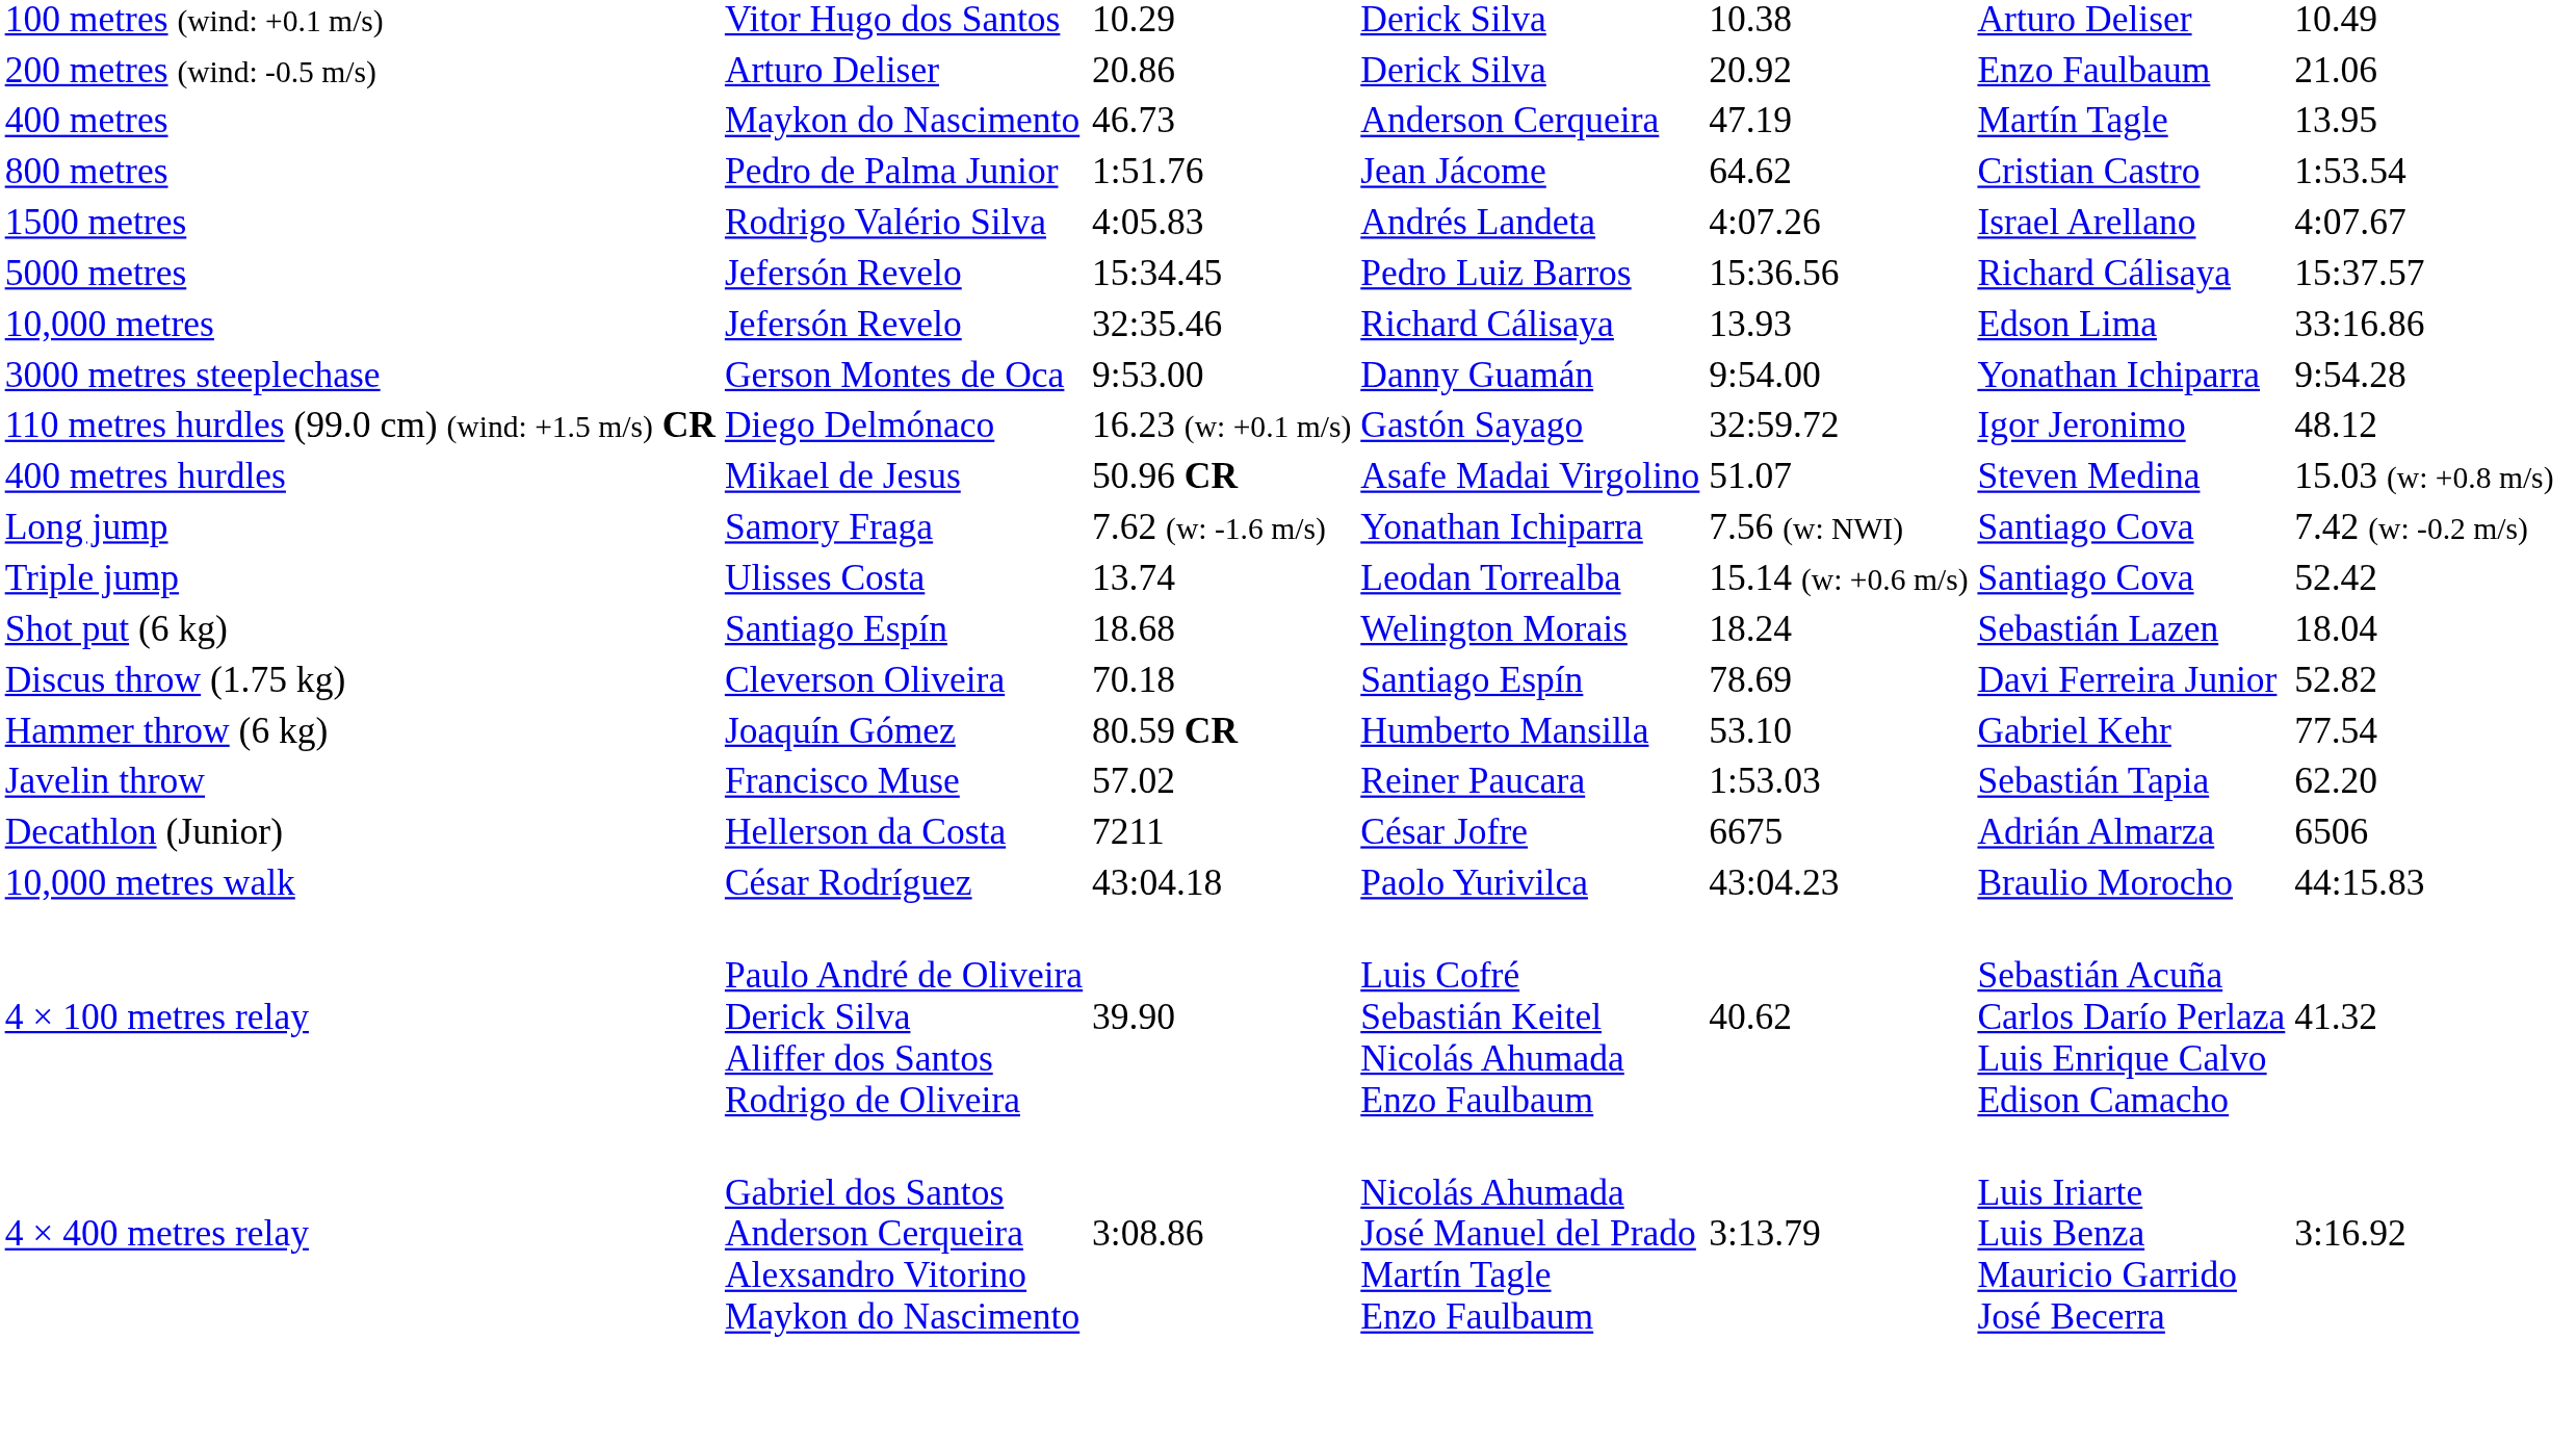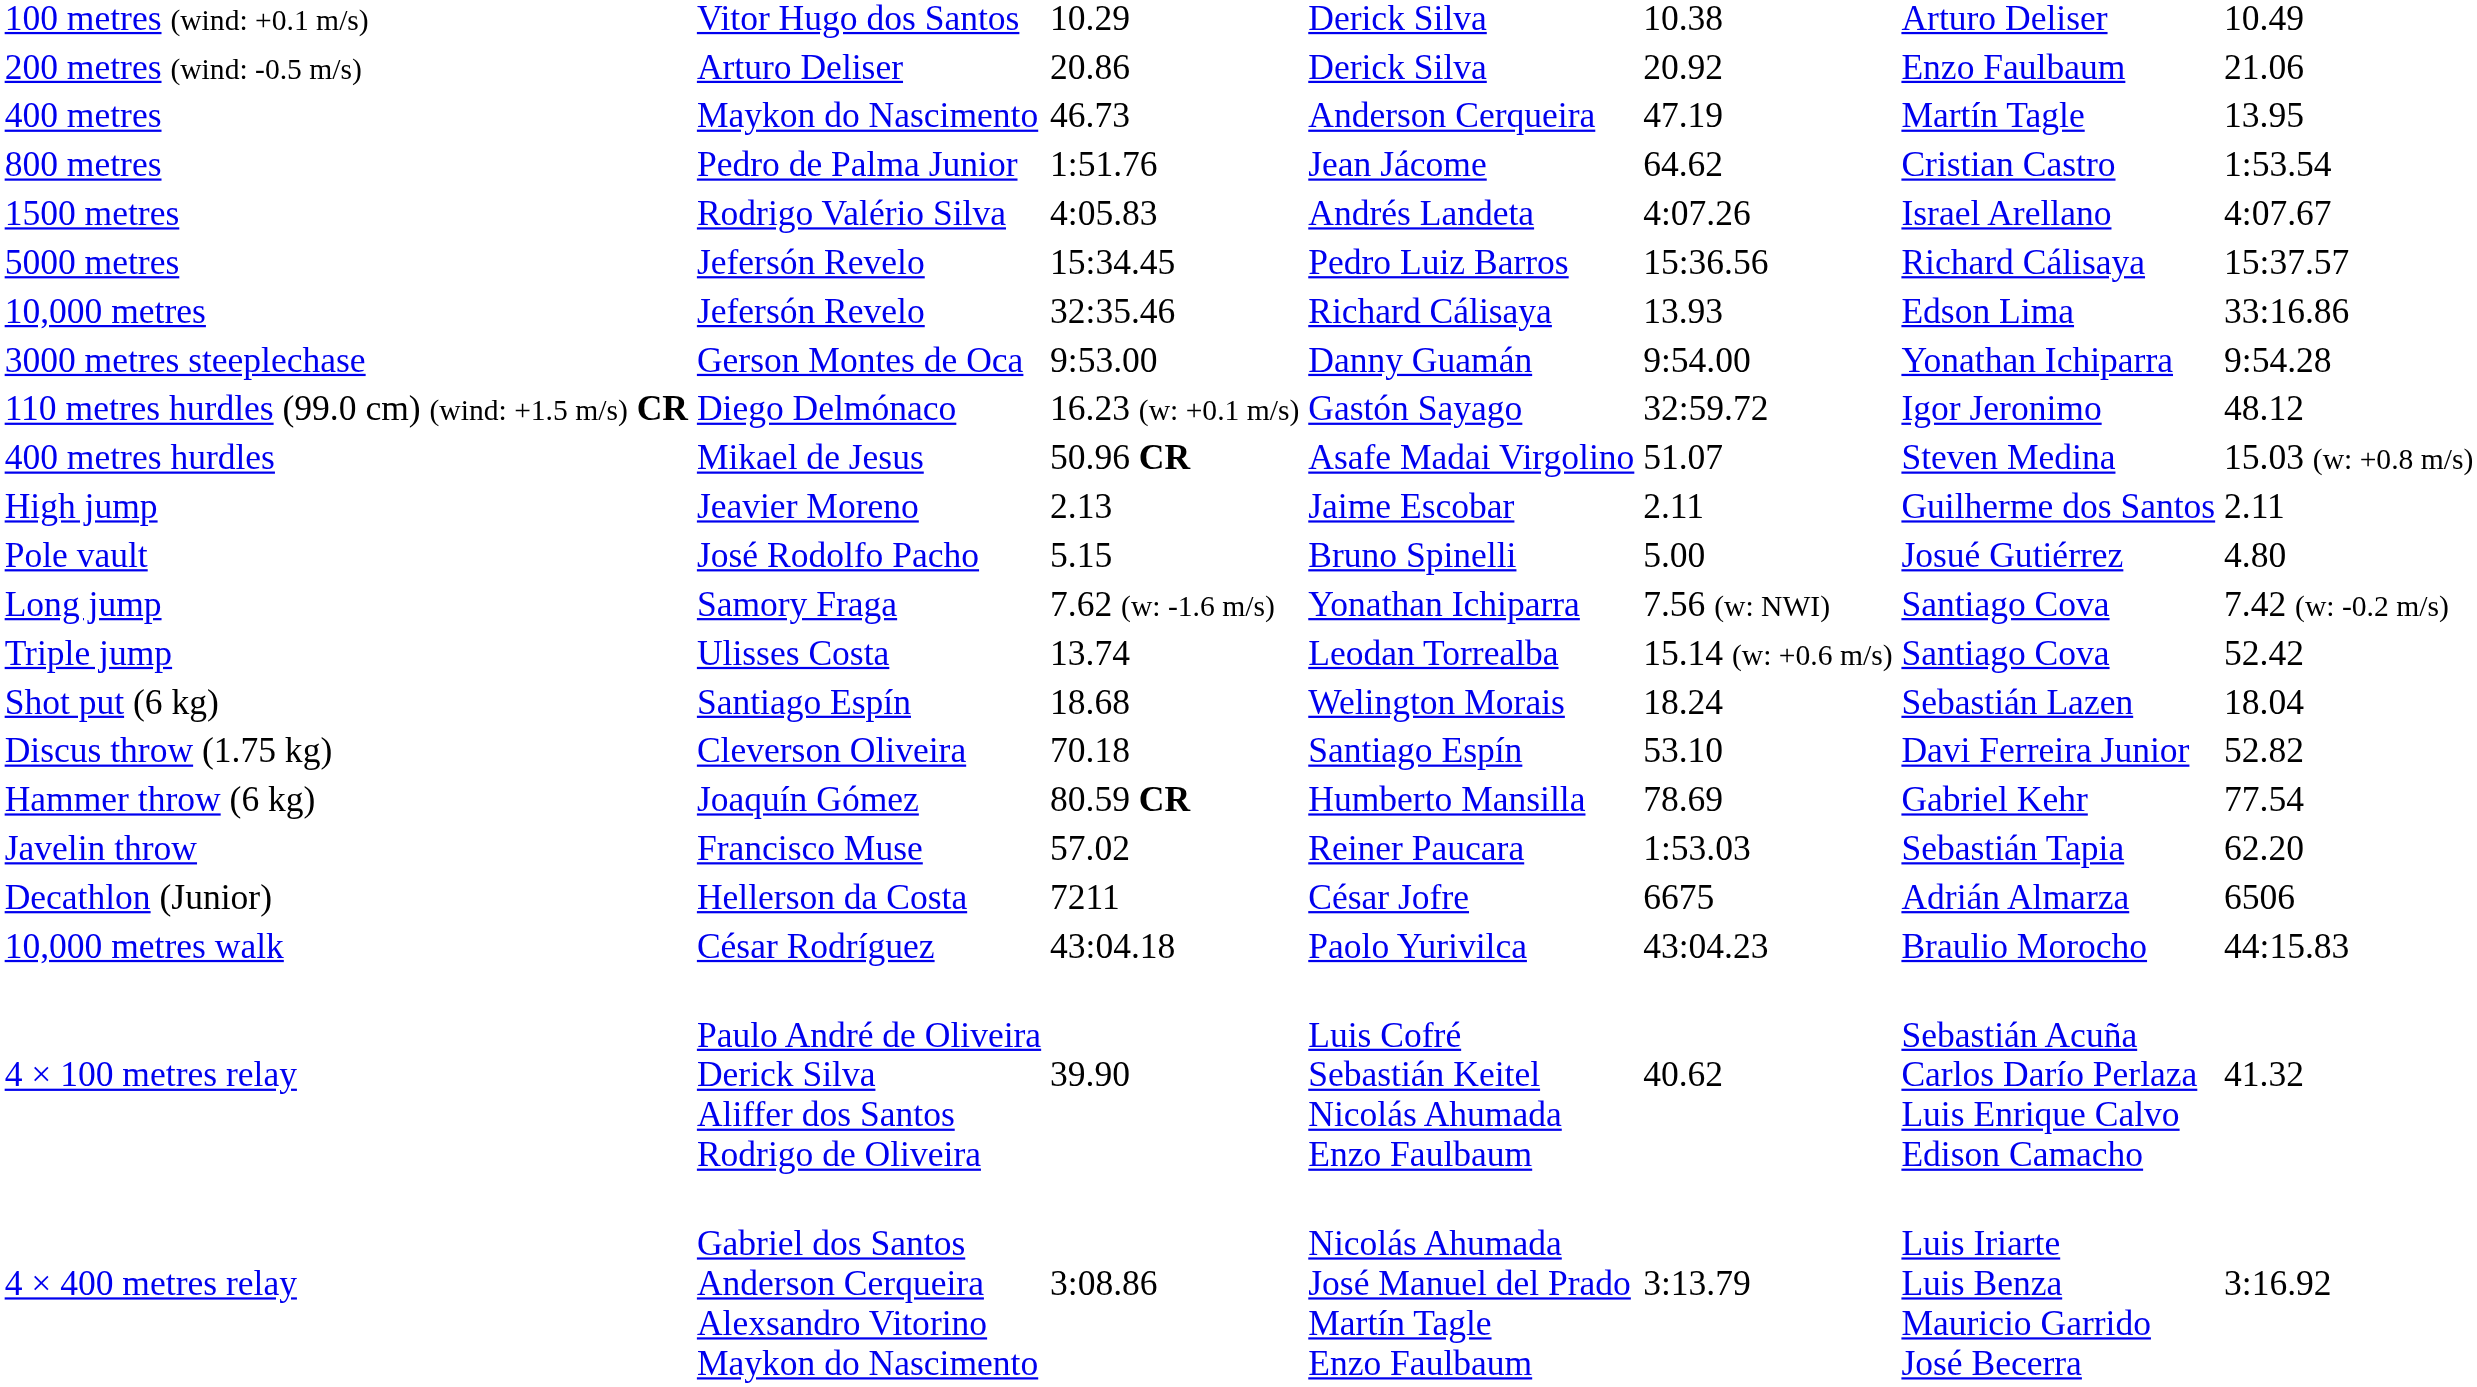+ row: High jump | Jeavier Moreno | 2.13 | Jaime Escobar | 2.11 | Guilherme dos Santos | 2.11
+ row: Pole vault | José Rodolfo Pacho | 5.15 | Bruno Spinelli | 5.00 | Josué Gutiérrez | 4.80
Discus throw (1.75 kg) | column 5: 78.69 -> 53.10
Hammer throw (6 kg) | column 5: 53.10 -> 78.69
